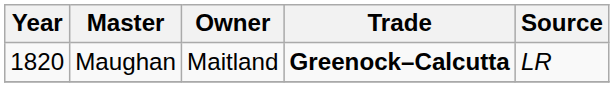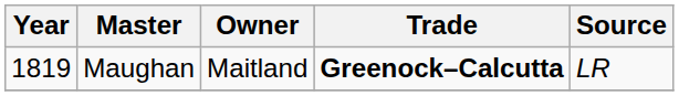Maughan | Year: 1820 -> 1819
